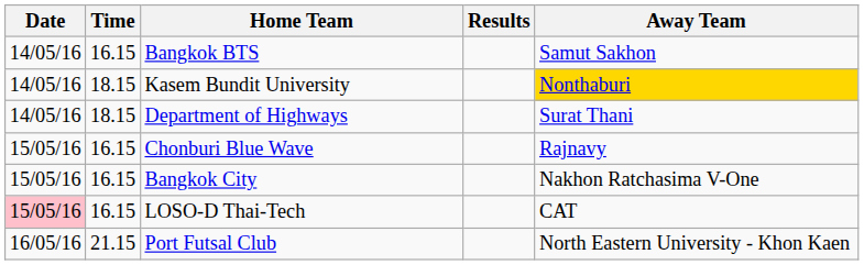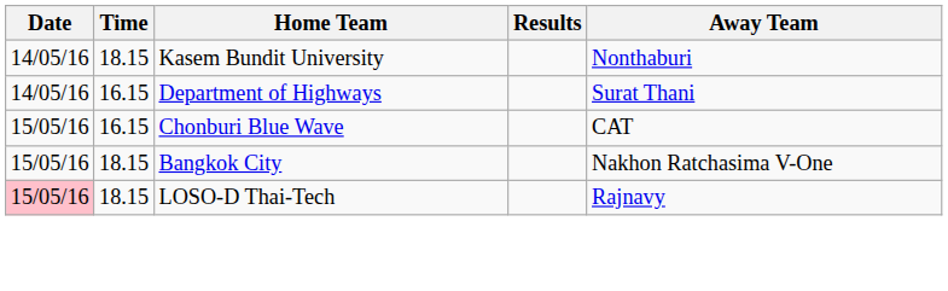- row: 14/05/16 | 16.15 | Bangkok BTS | Samut Sakhon
Kasem Bundit University | Away Team: gold background -> no background
Department of Highways | Time: 18.15 -> 16.15
Chonburi Blue Wave | Away Team: Rajnavy -> CAT
Bangkok City | Time: 16.15 -> 18.15
LOSO-D Thai-Tech | Time: 16.15 -> 18.15
LOSO-D Thai-Tech | Away Team: CAT -> Rajnavy
- row: 16/05/16 | 21.15 | Port Futsal Club | North Eastern University - Khon Kaen
